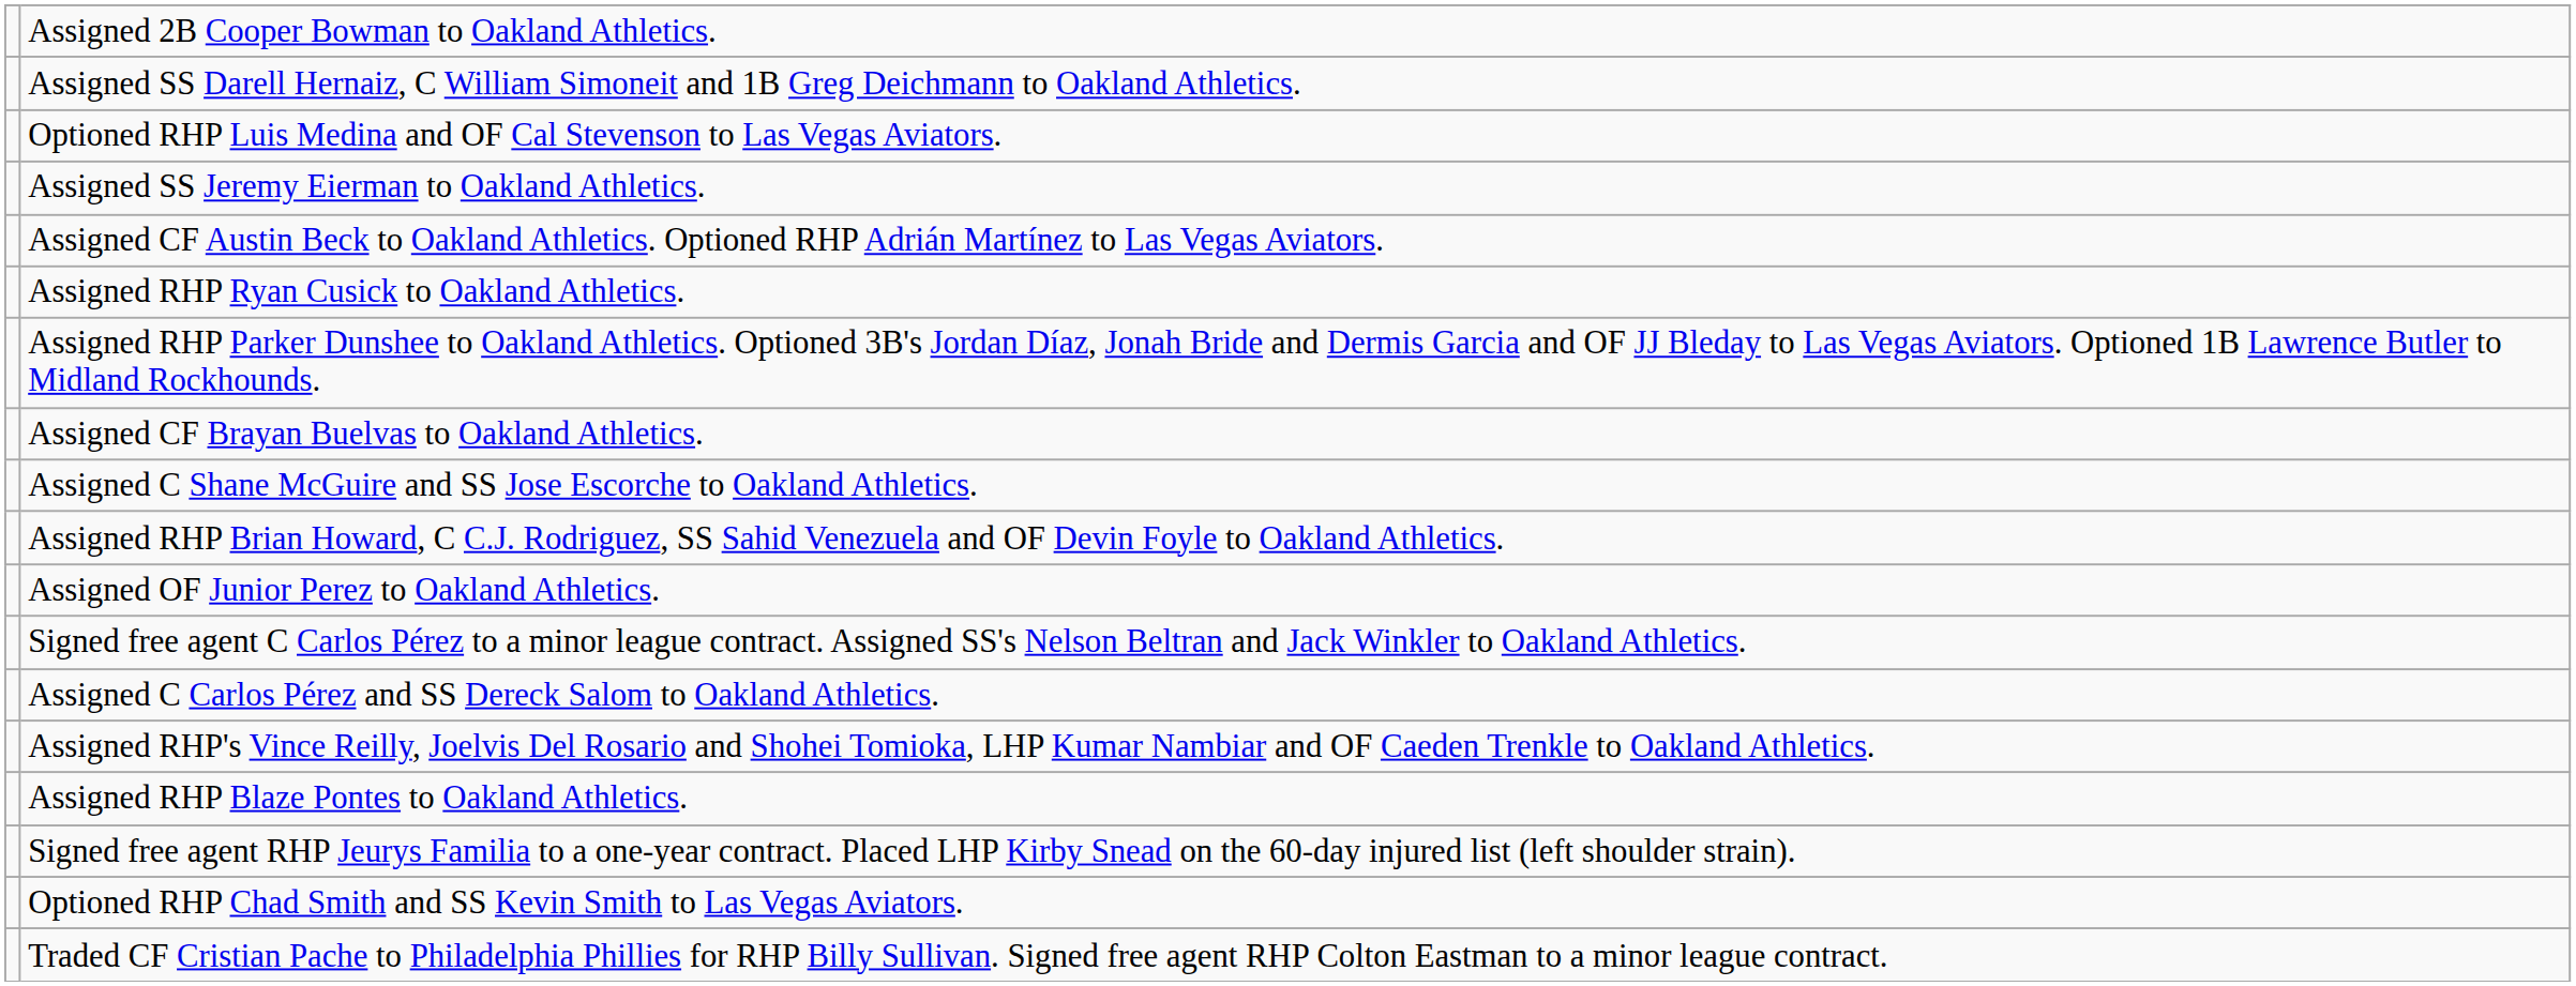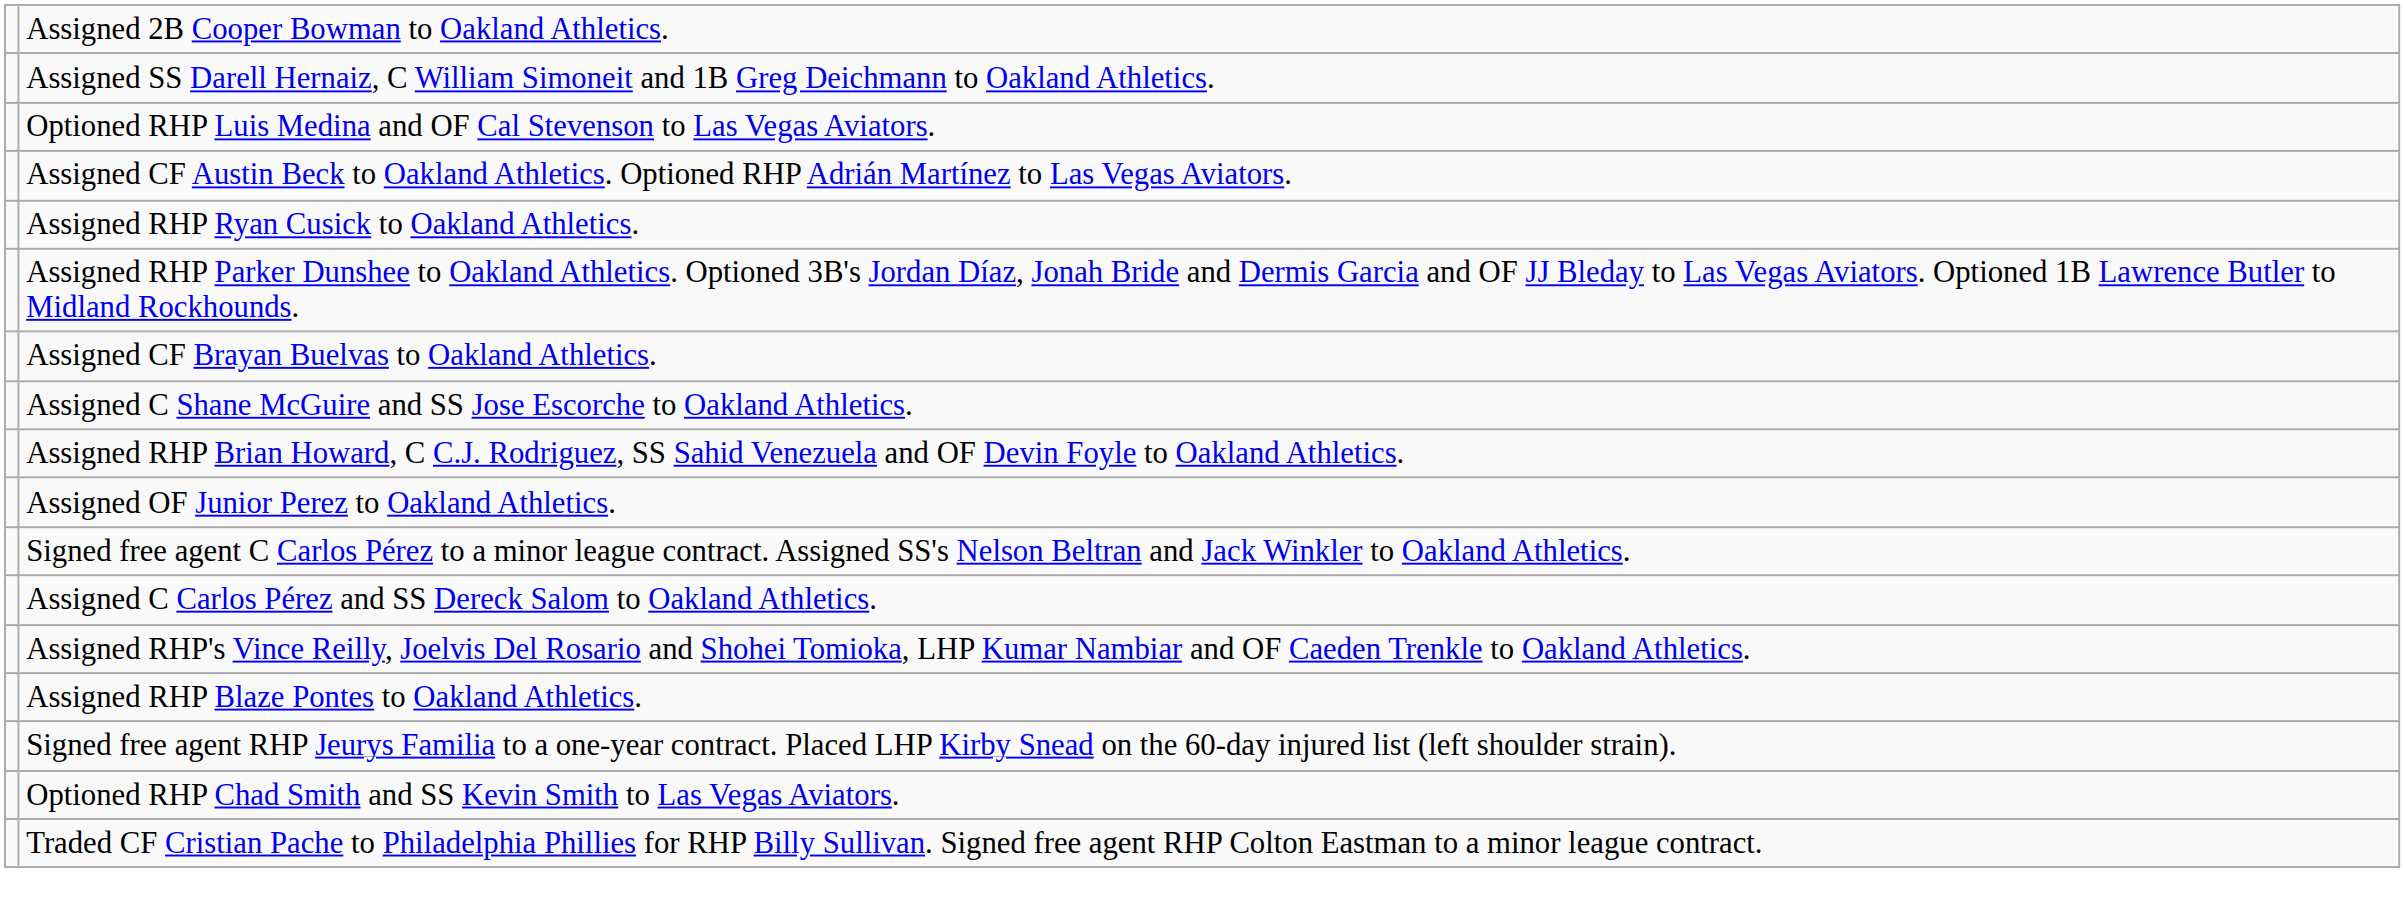- row: Assigned SS Jeremy Eierman to Oakland Athletics.
